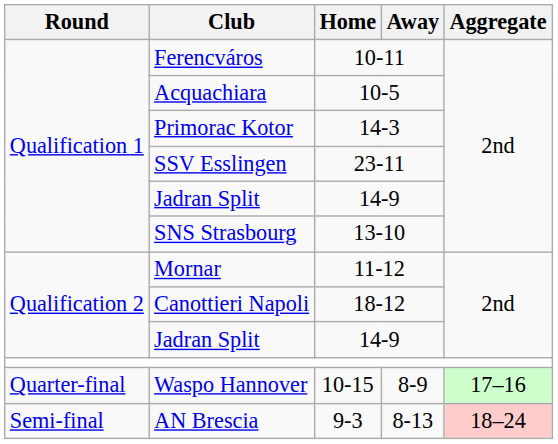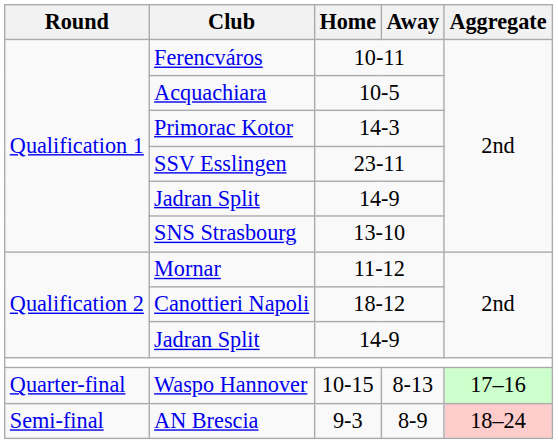Waspo Hannover | Away: 8-9 -> 8-13
AN Brescia | Away: 8-13 -> 8-9
